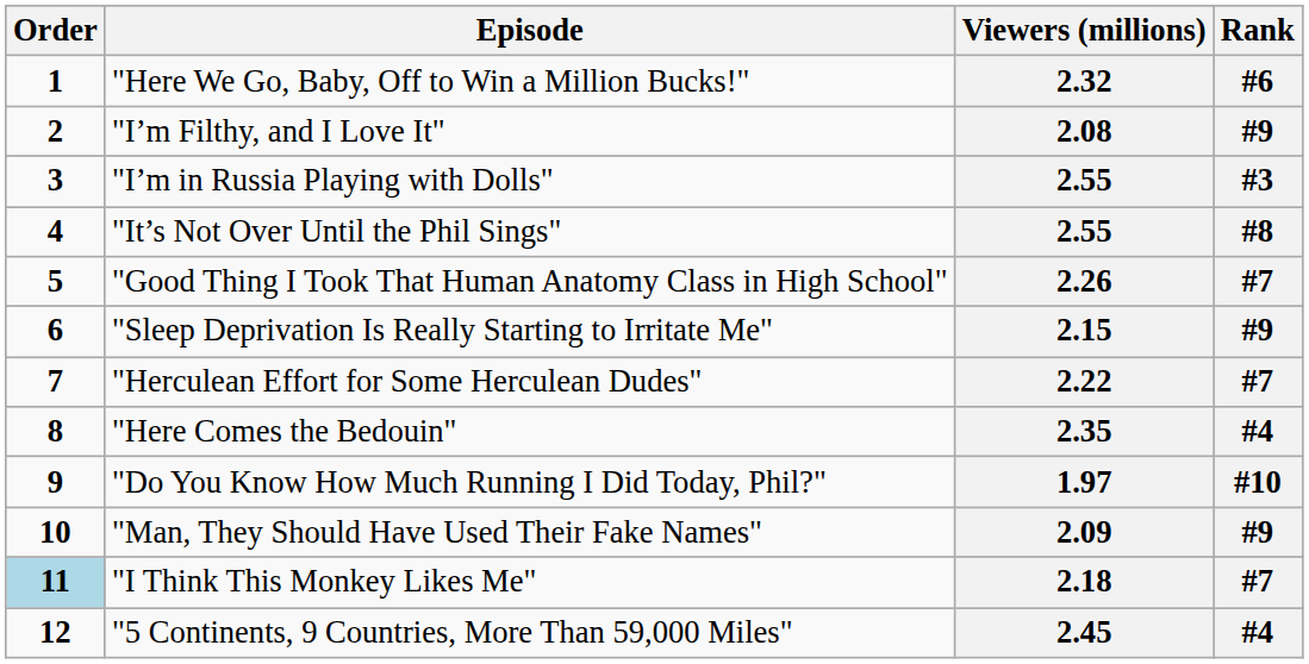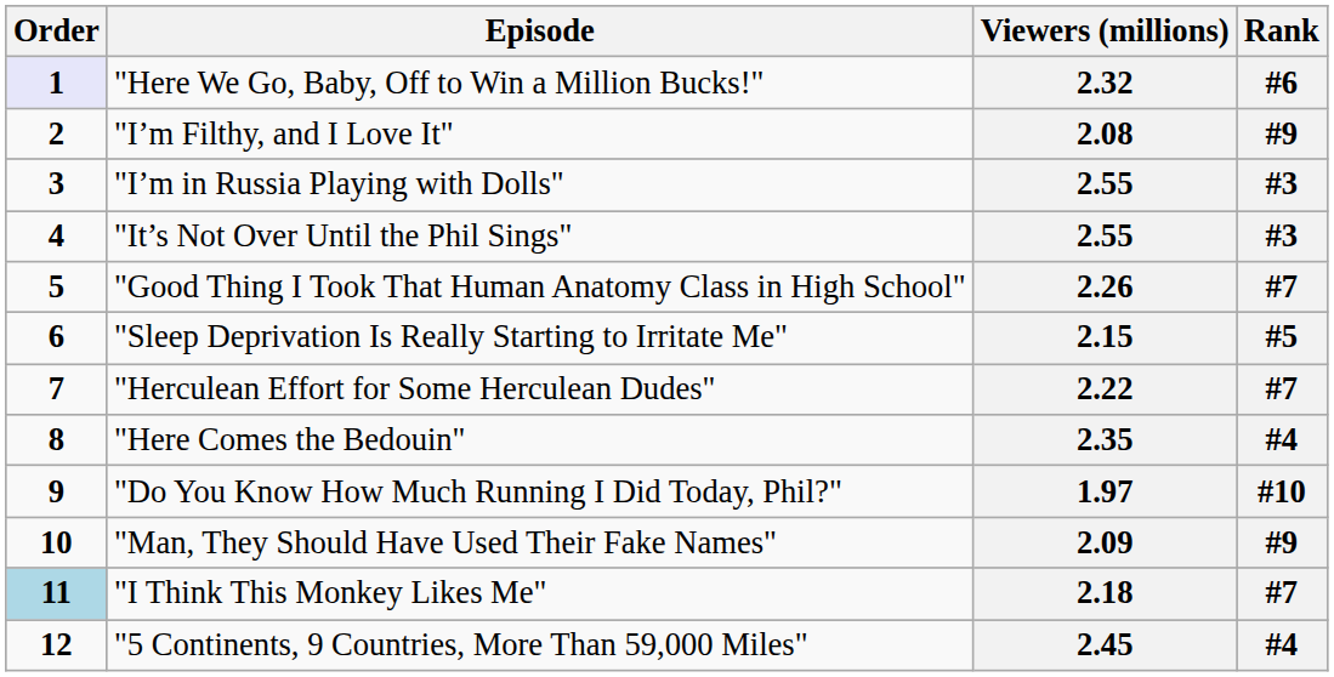2.32 | Order: no background -> lavender background
"It’s Not Over Until the Phil Sings" / 2.55 | Rank: #8 -> #3
2.15 | Rank: #9 -> #5
